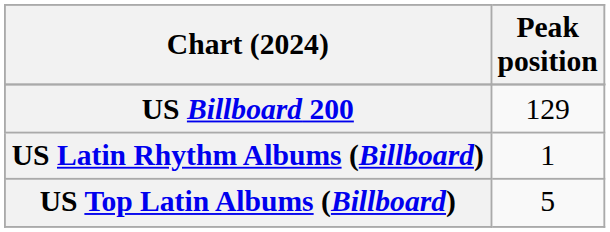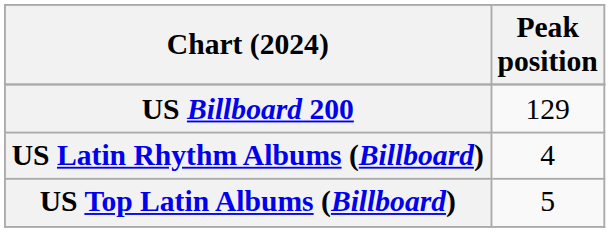US Latin Rhythm Albums (Billboard) | Peak position: 1 -> 4
